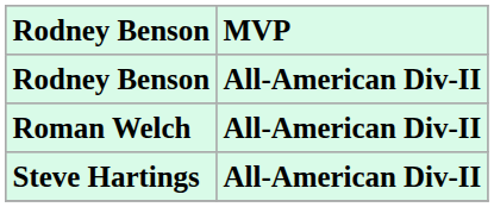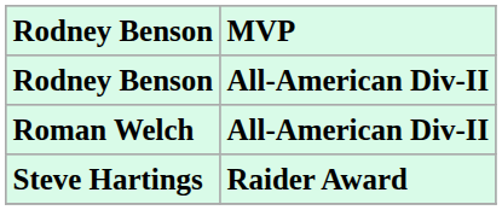Steve Hartings | MVP: All-American Div-II -> Raider Award
